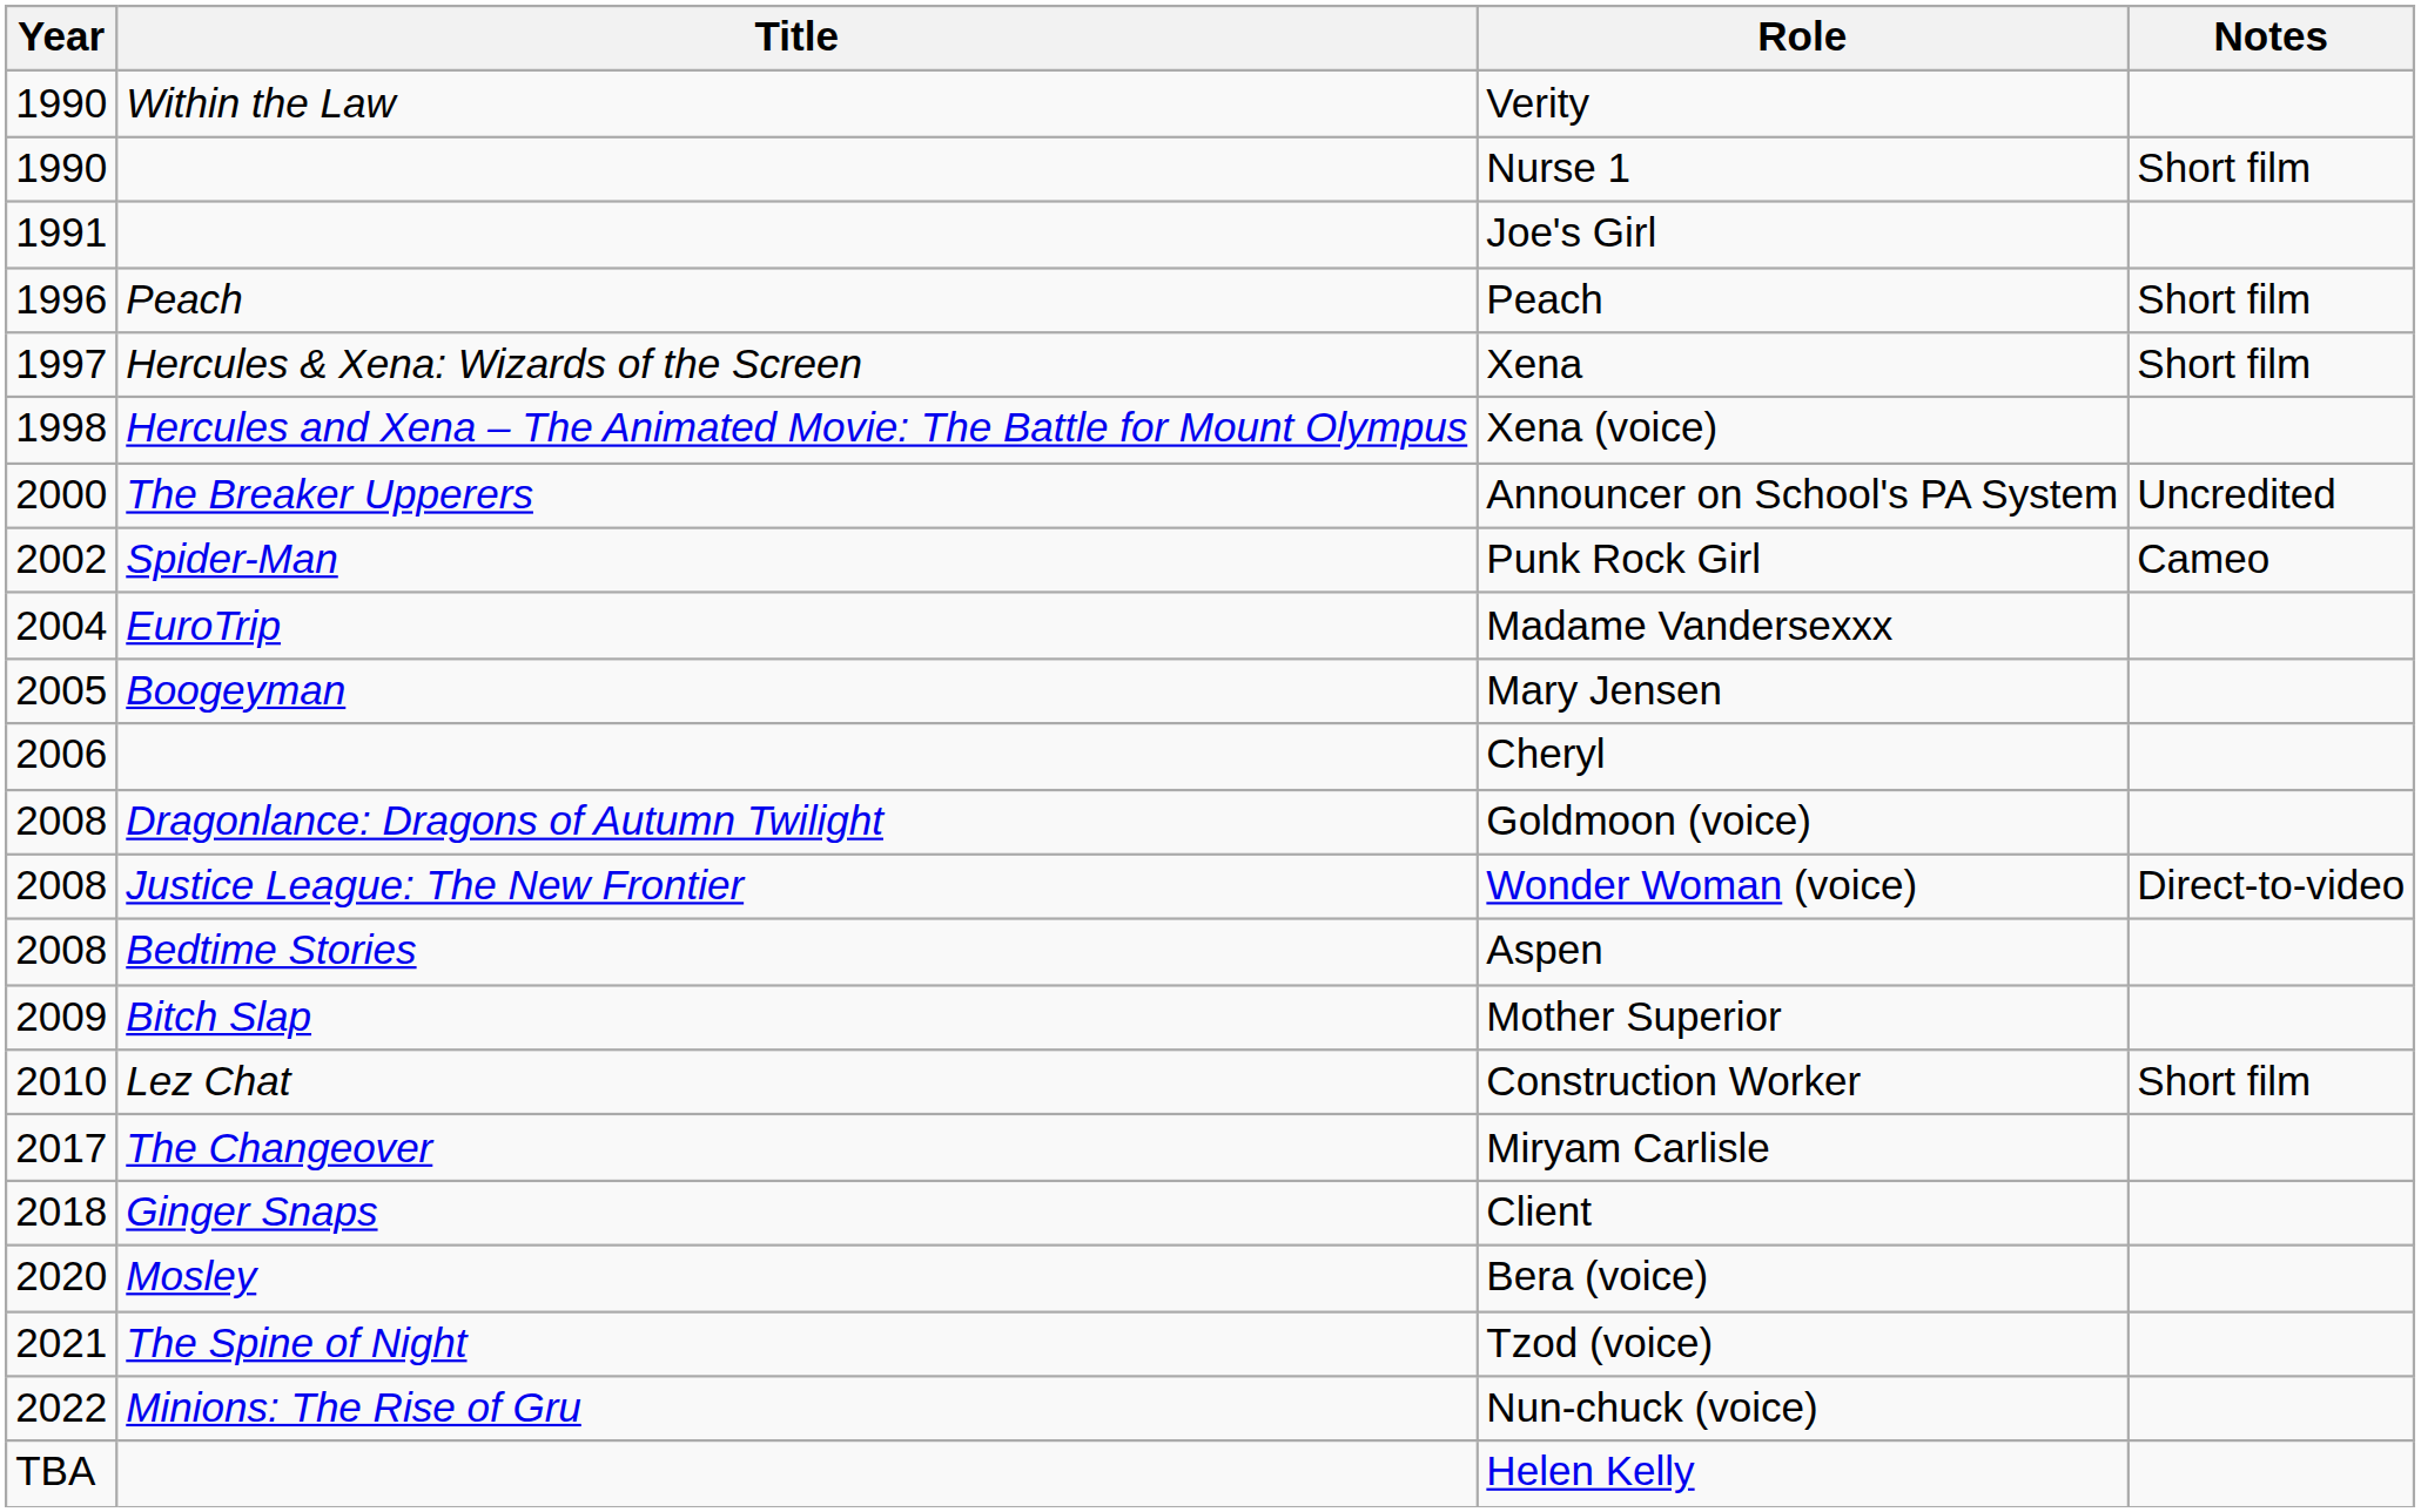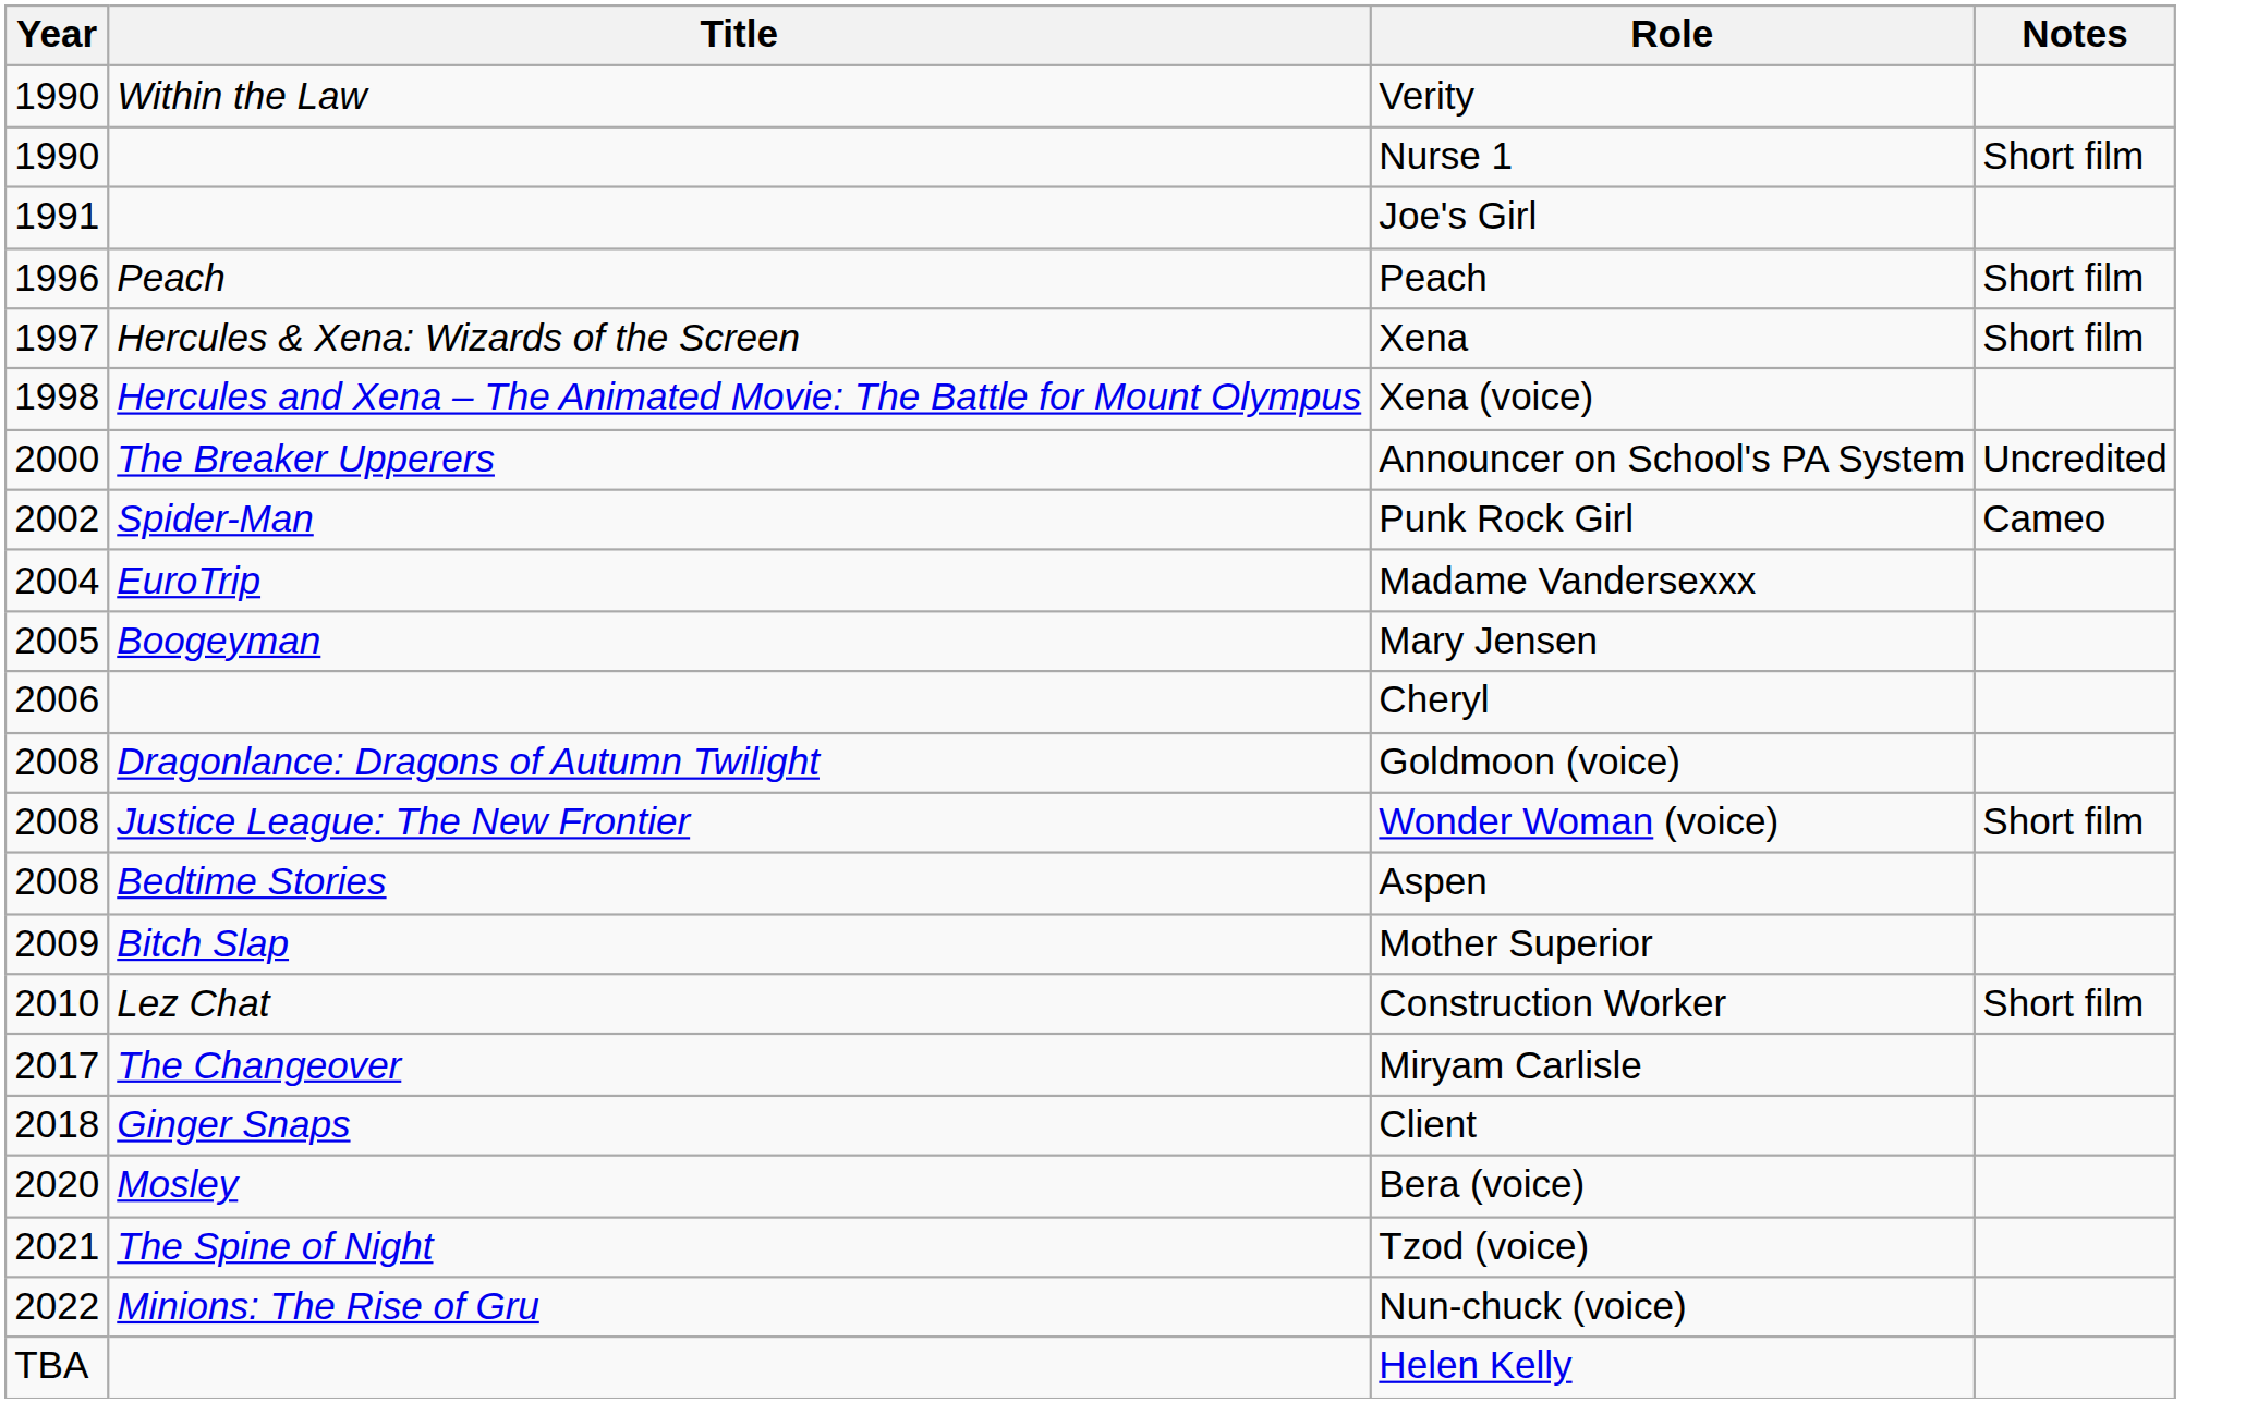Wonder Woman (voice) | Notes: Direct-to-video -> Short film
